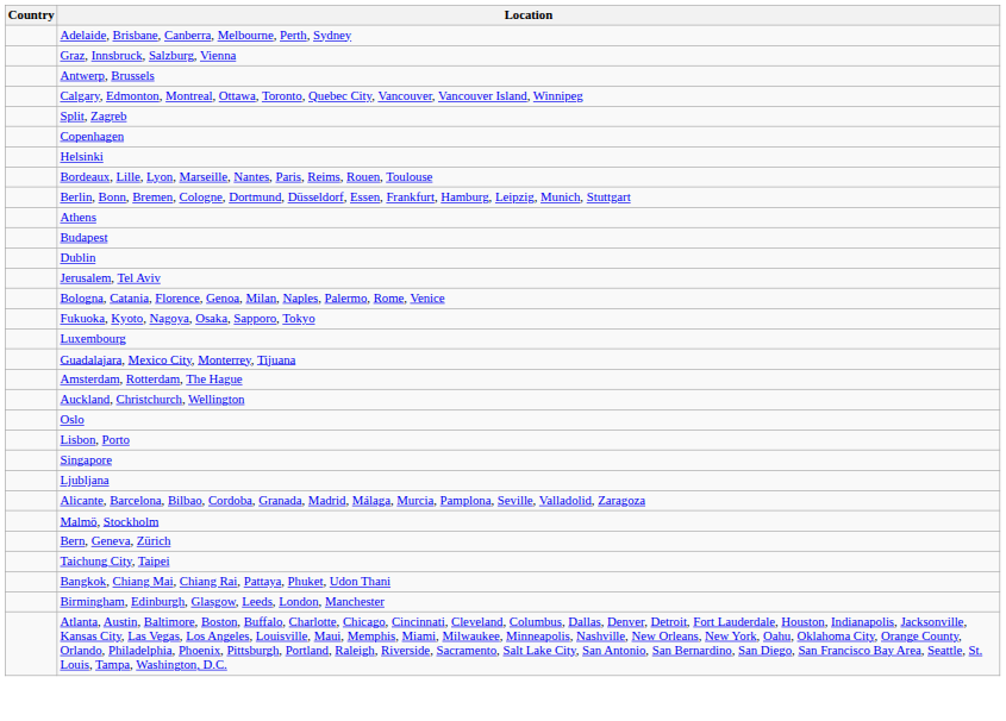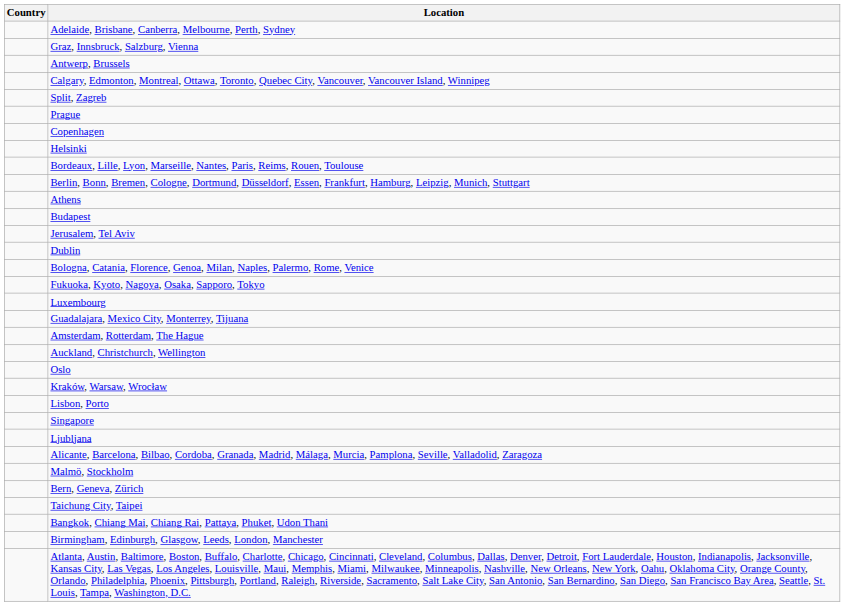+ row: Prague
rows swapped: Dublin <-> Jerusalem, Tel Aviv
+ row: Kraków, Warsaw, Wrocław
